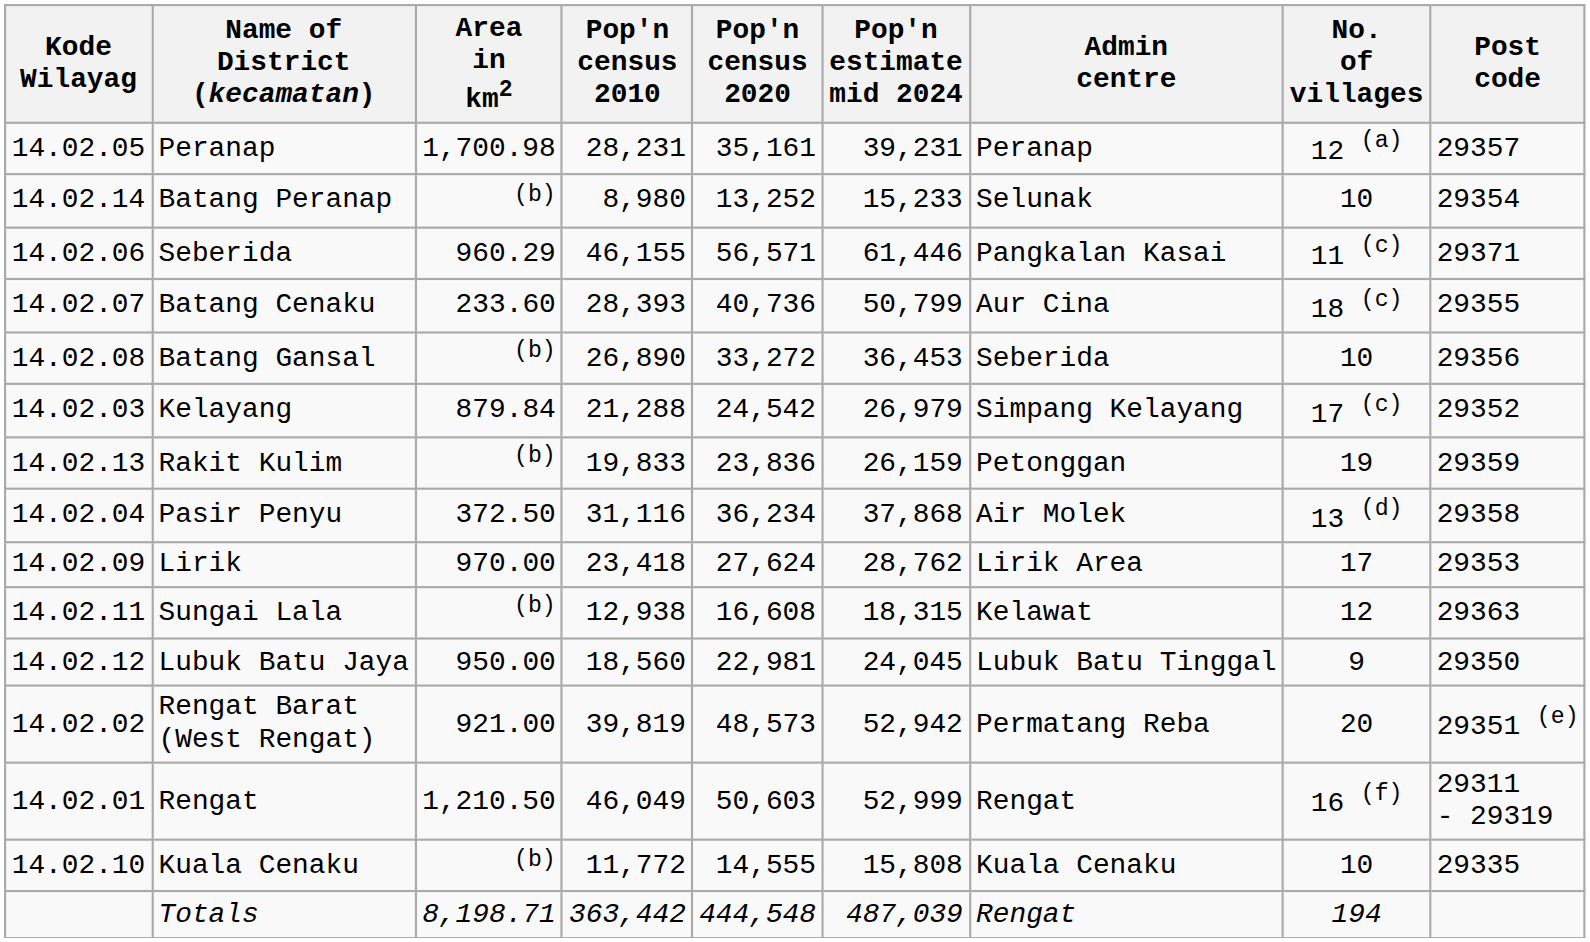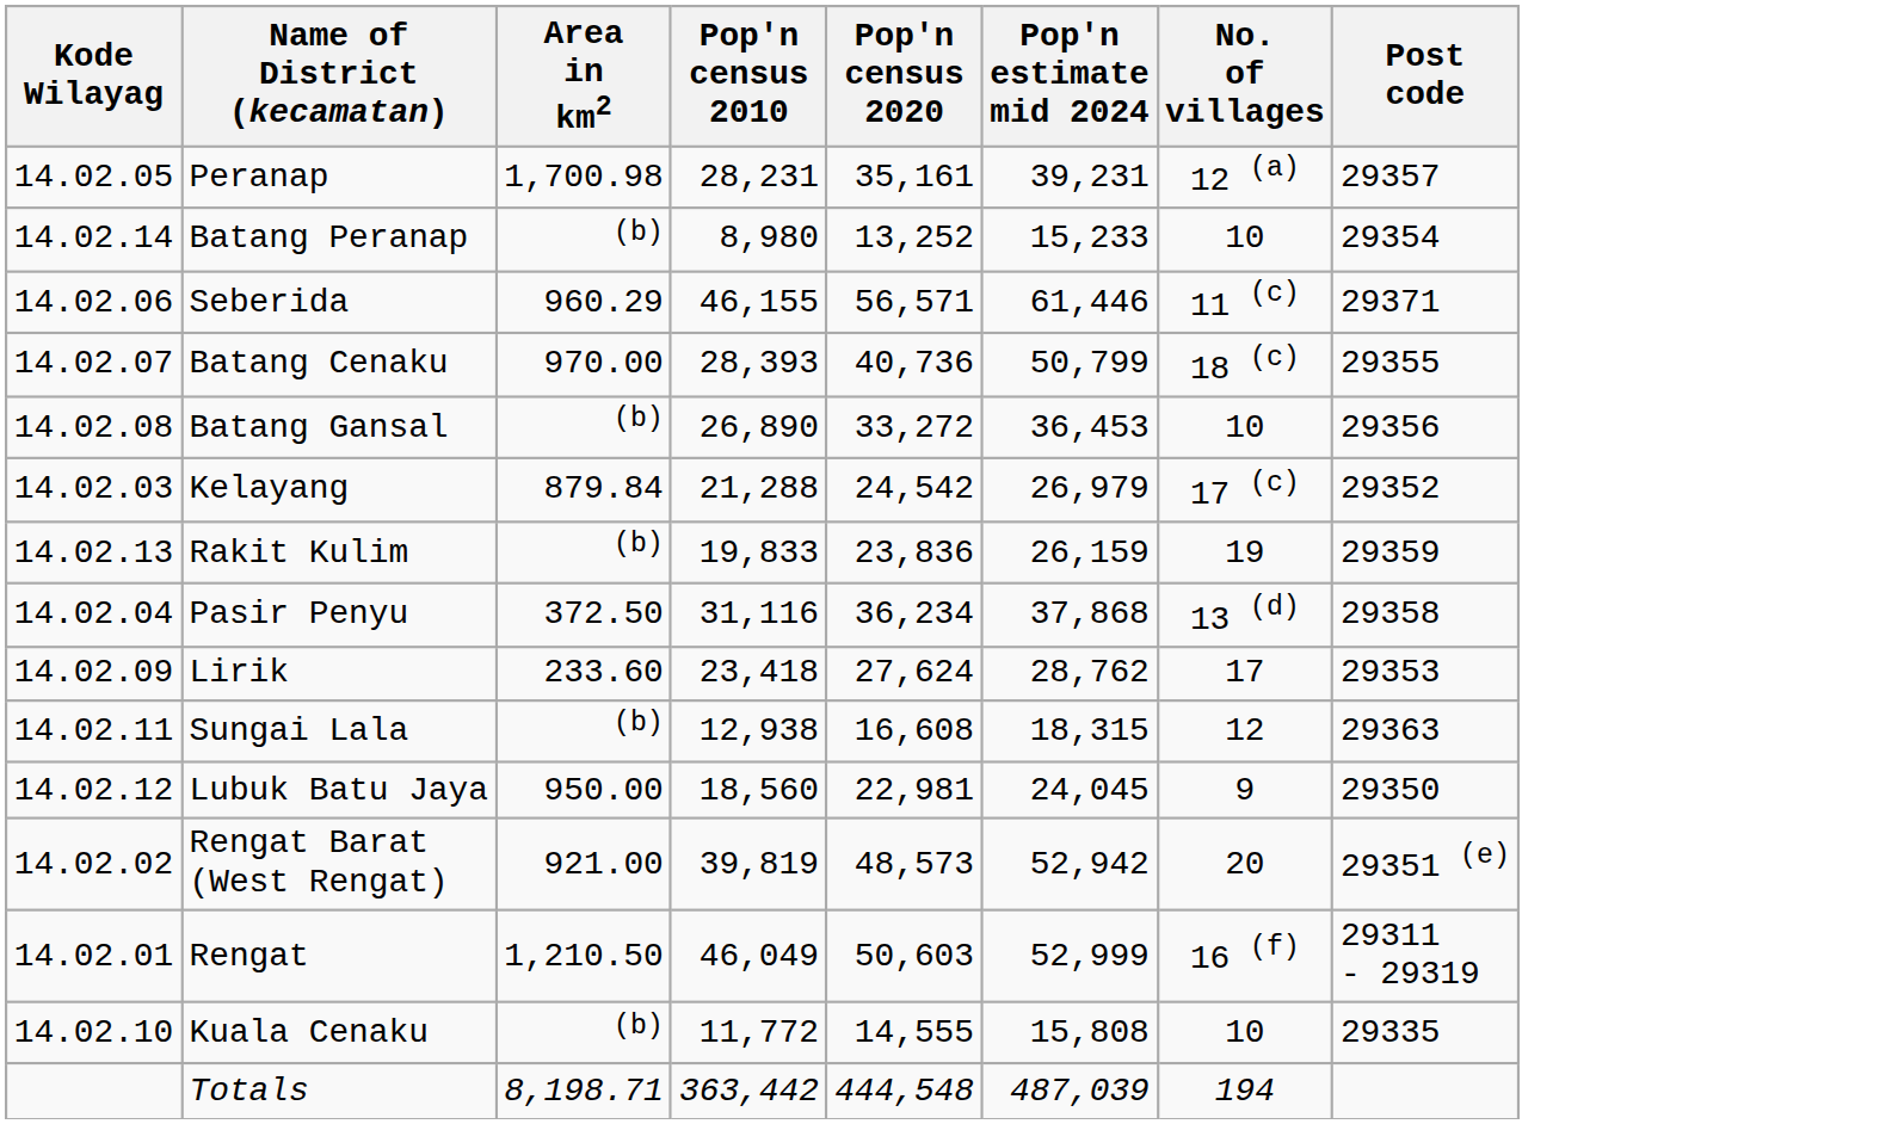- column: Admin centre | Peranap | Selunak | Pangkalan Kasai | Aur Cina | Seberida | Simpang Kelayang | Petonggan | Air Molek | Lirik Area | Kelawat | Lubuk Batu Tinggal | Permatang Reba | Rengat | Kuala Cenaku | Rengat
Batang Cenaku | Area in km2: 233.60 -> 970.00
Lirik | Area in km2: 970.00 -> 233.60
